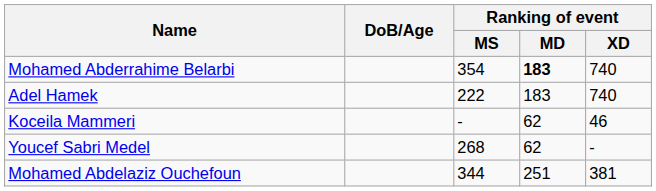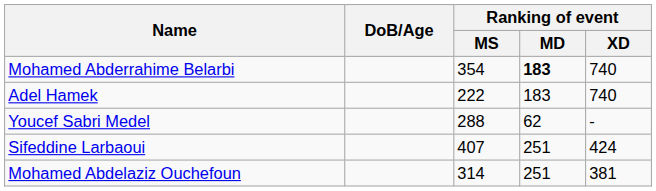- row: Koceila Mammeri | - | 62 | 46
Youcef Sabri Medel | Ranking of event / MS: 268 -> 288
+ row: Sifeddine Larbaoui | 407 | 251 | 424
Mohamed Abdelaziz Ouchefoun | Ranking of event / MS: 344 -> 314
